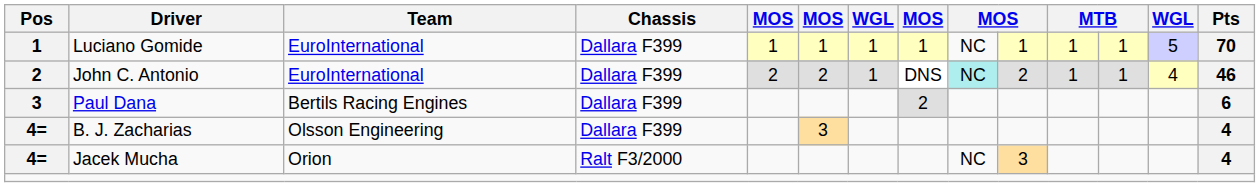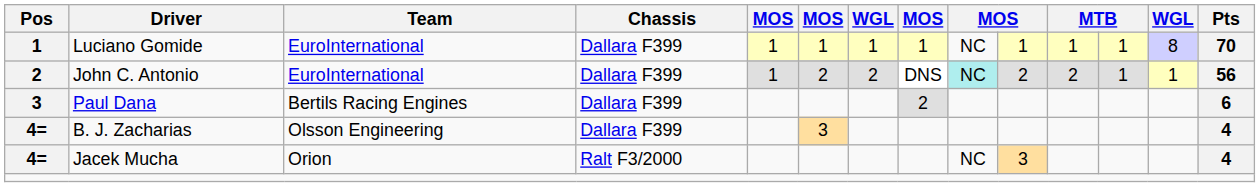Luciano Gomide | column 13: 5 -> 8
John C. Antonio | column 5: 2 -> 1
John C. Antonio | column 7: 1 -> 2
John C. Antonio | column 11: 1 -> 2
John C. Antonio | column 13: 4 -> 1
John C. Antonio | Pts: 46 -> 56
